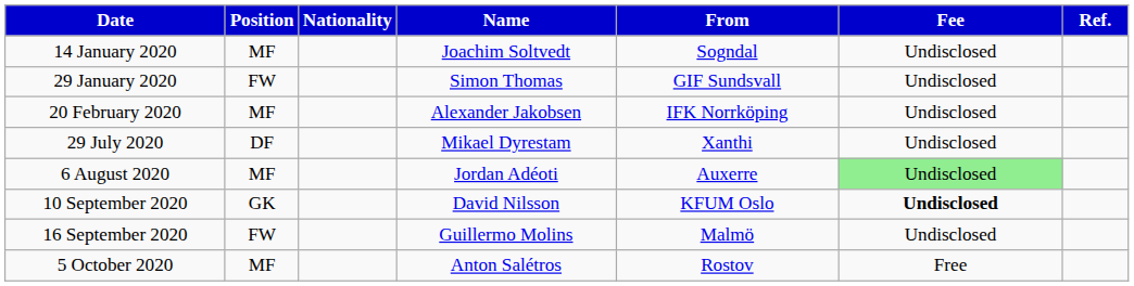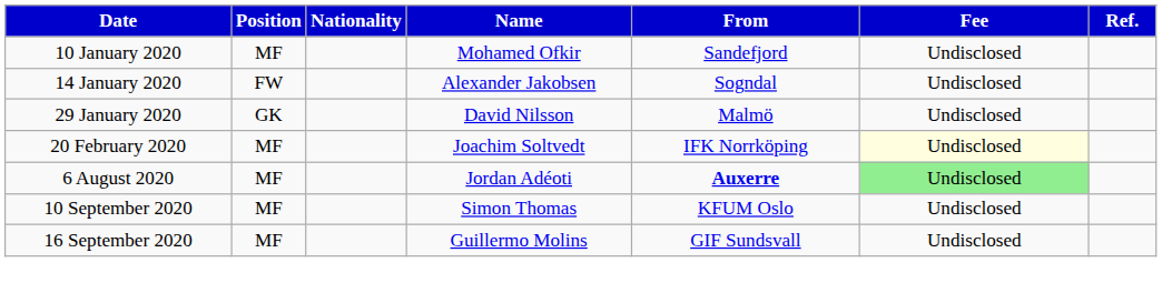+ row: 10 January 2020 | MF | Mohamed Ofkir | Sandefjord | Undisclosed
14 January 2020 | Position: MF -> FW
14 January 2020 | Name: Joachim Soltvedt -> Alexander Jakobsen
29 January 2020 | Position: FW -> GK
29 January 2020 | Name: Simon Thomas -> David Nilsson
29 January 2020 | From: GIF Sundsvall -> Malmö
20 February 2020 | Name: Alexander Jakobsen -> Joachim Soltvedt
20 February 2020 | Fee: no background -> lightyellow background
- row: 29 July 2020 | DF | Mikael Dyrestam | Xanthi | Undisclosed
6 August 2020 | From: normal -> bold
10 September 2020 | Position: GK -> MF
10 September 2020 | Name: David Nilsson -> Simon Thomas
10 September 2020 | Fee: bold -> normal
16 September 2020 | Position: FW -> MF
16 September 2020 | From: Malmö -> GIF Sundsvall
- row: 5 October 2020 | MF | Anton Salétros | Rostov | Free
